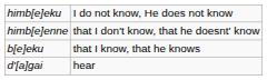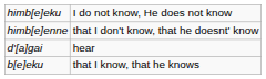rows swapped: b[e]eku <-> d'[a]gai
